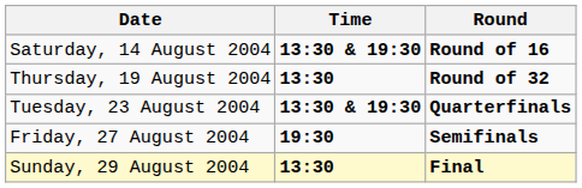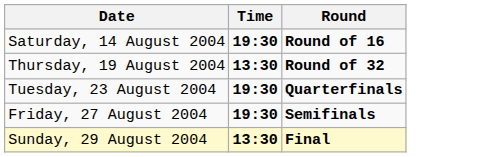Saturday, 14 August 2004 | Time: 13:30 & 19:30 -> 19:30
Tuesday, 23 August 2004 | Time: 13:30 & 19:30 -> 19:30
